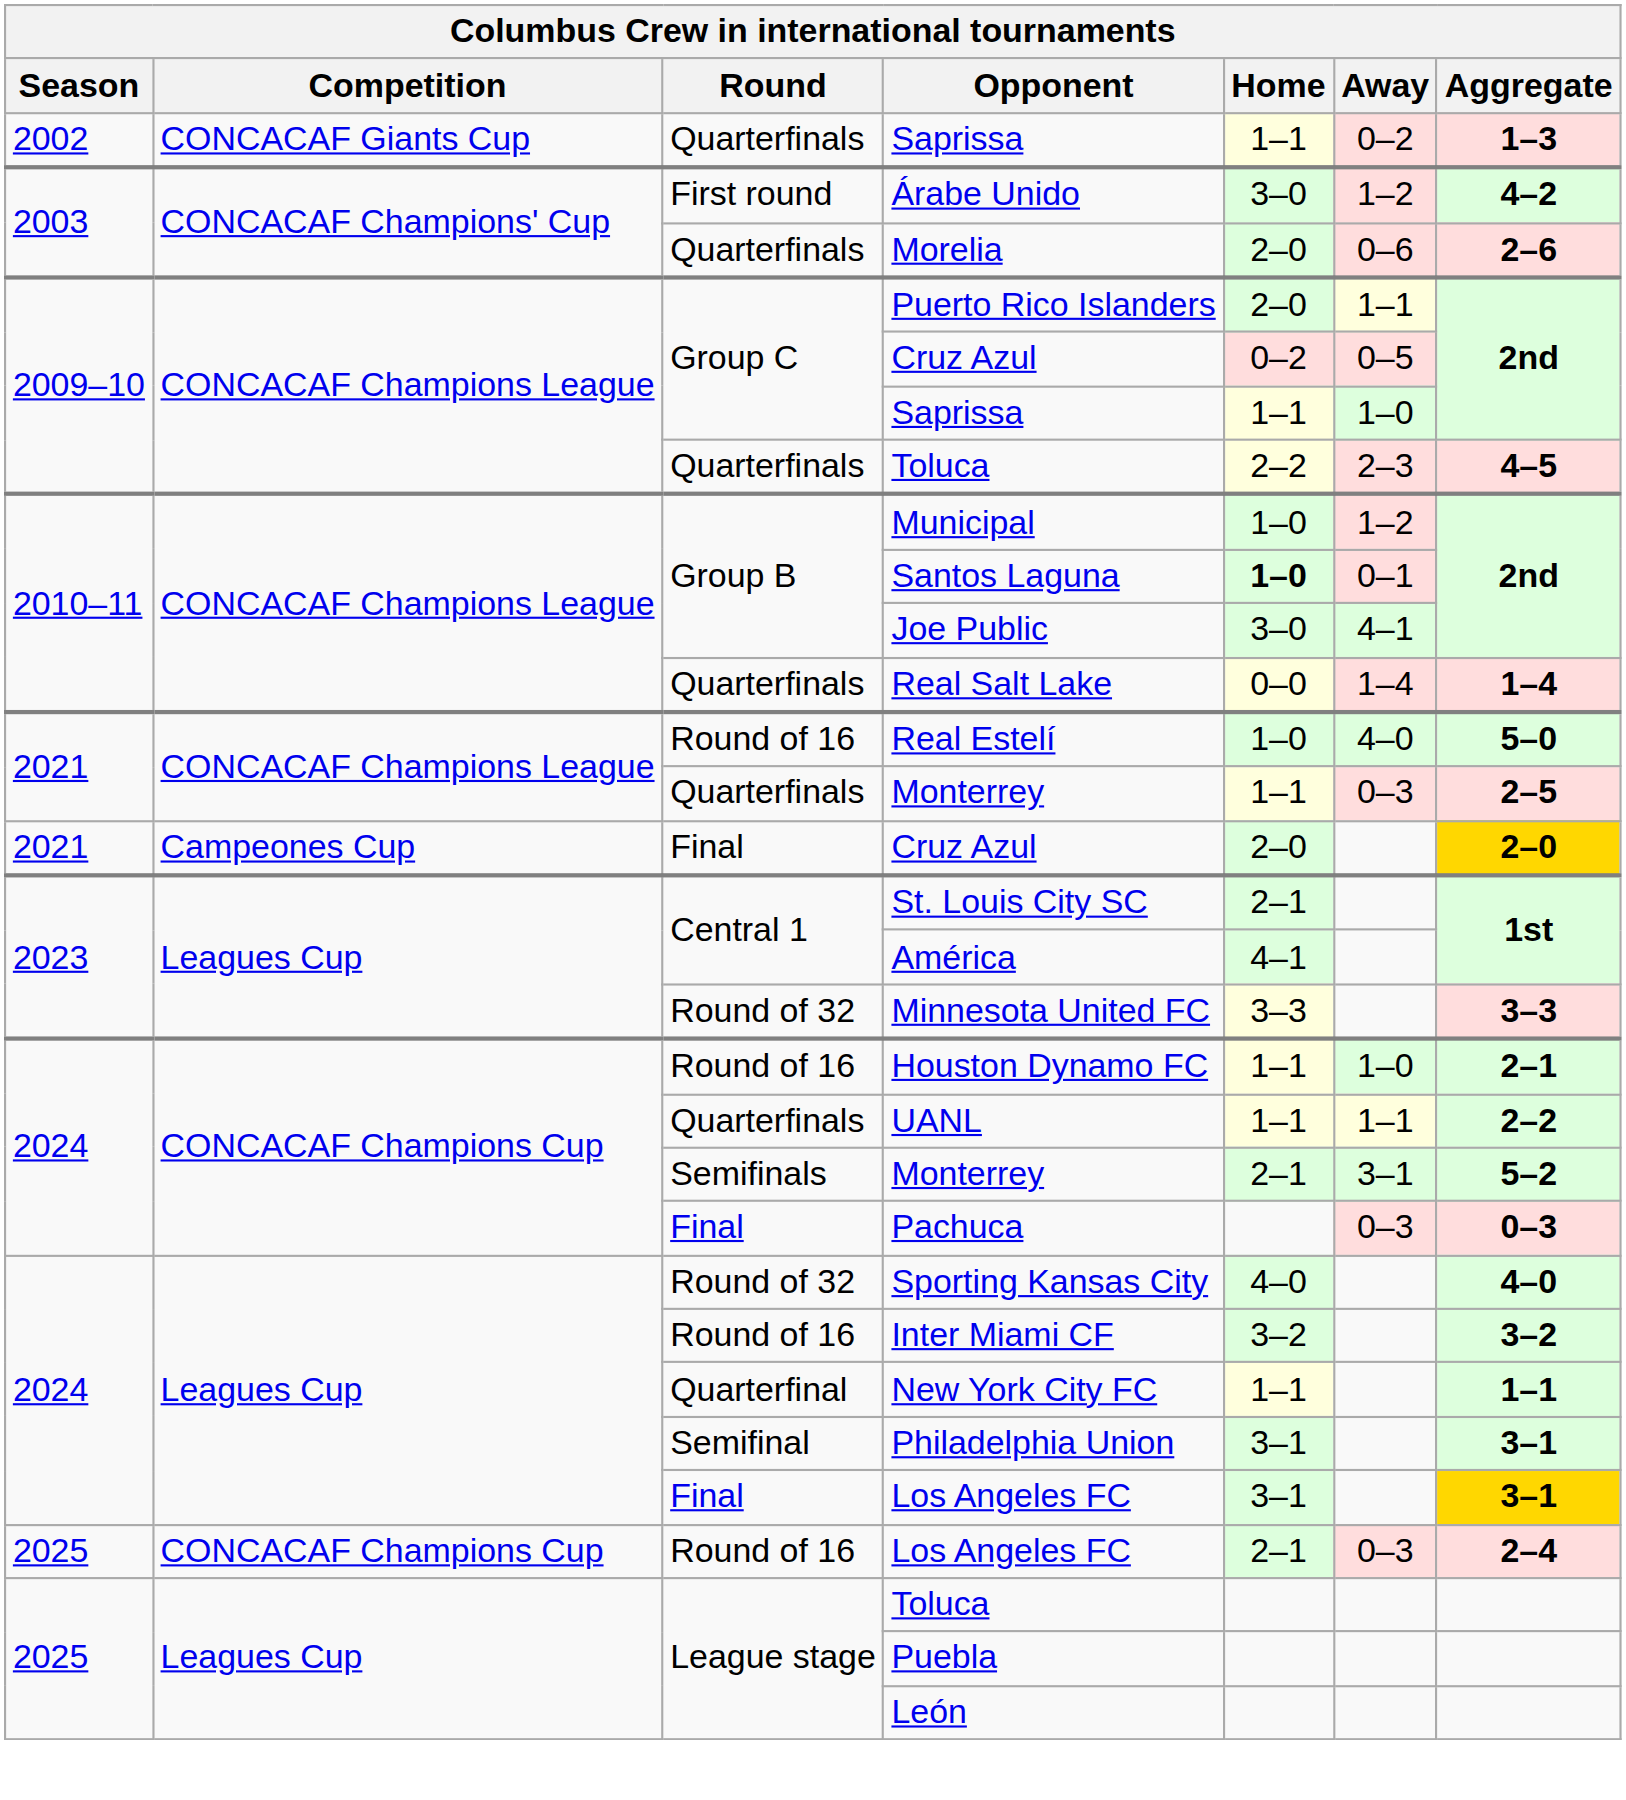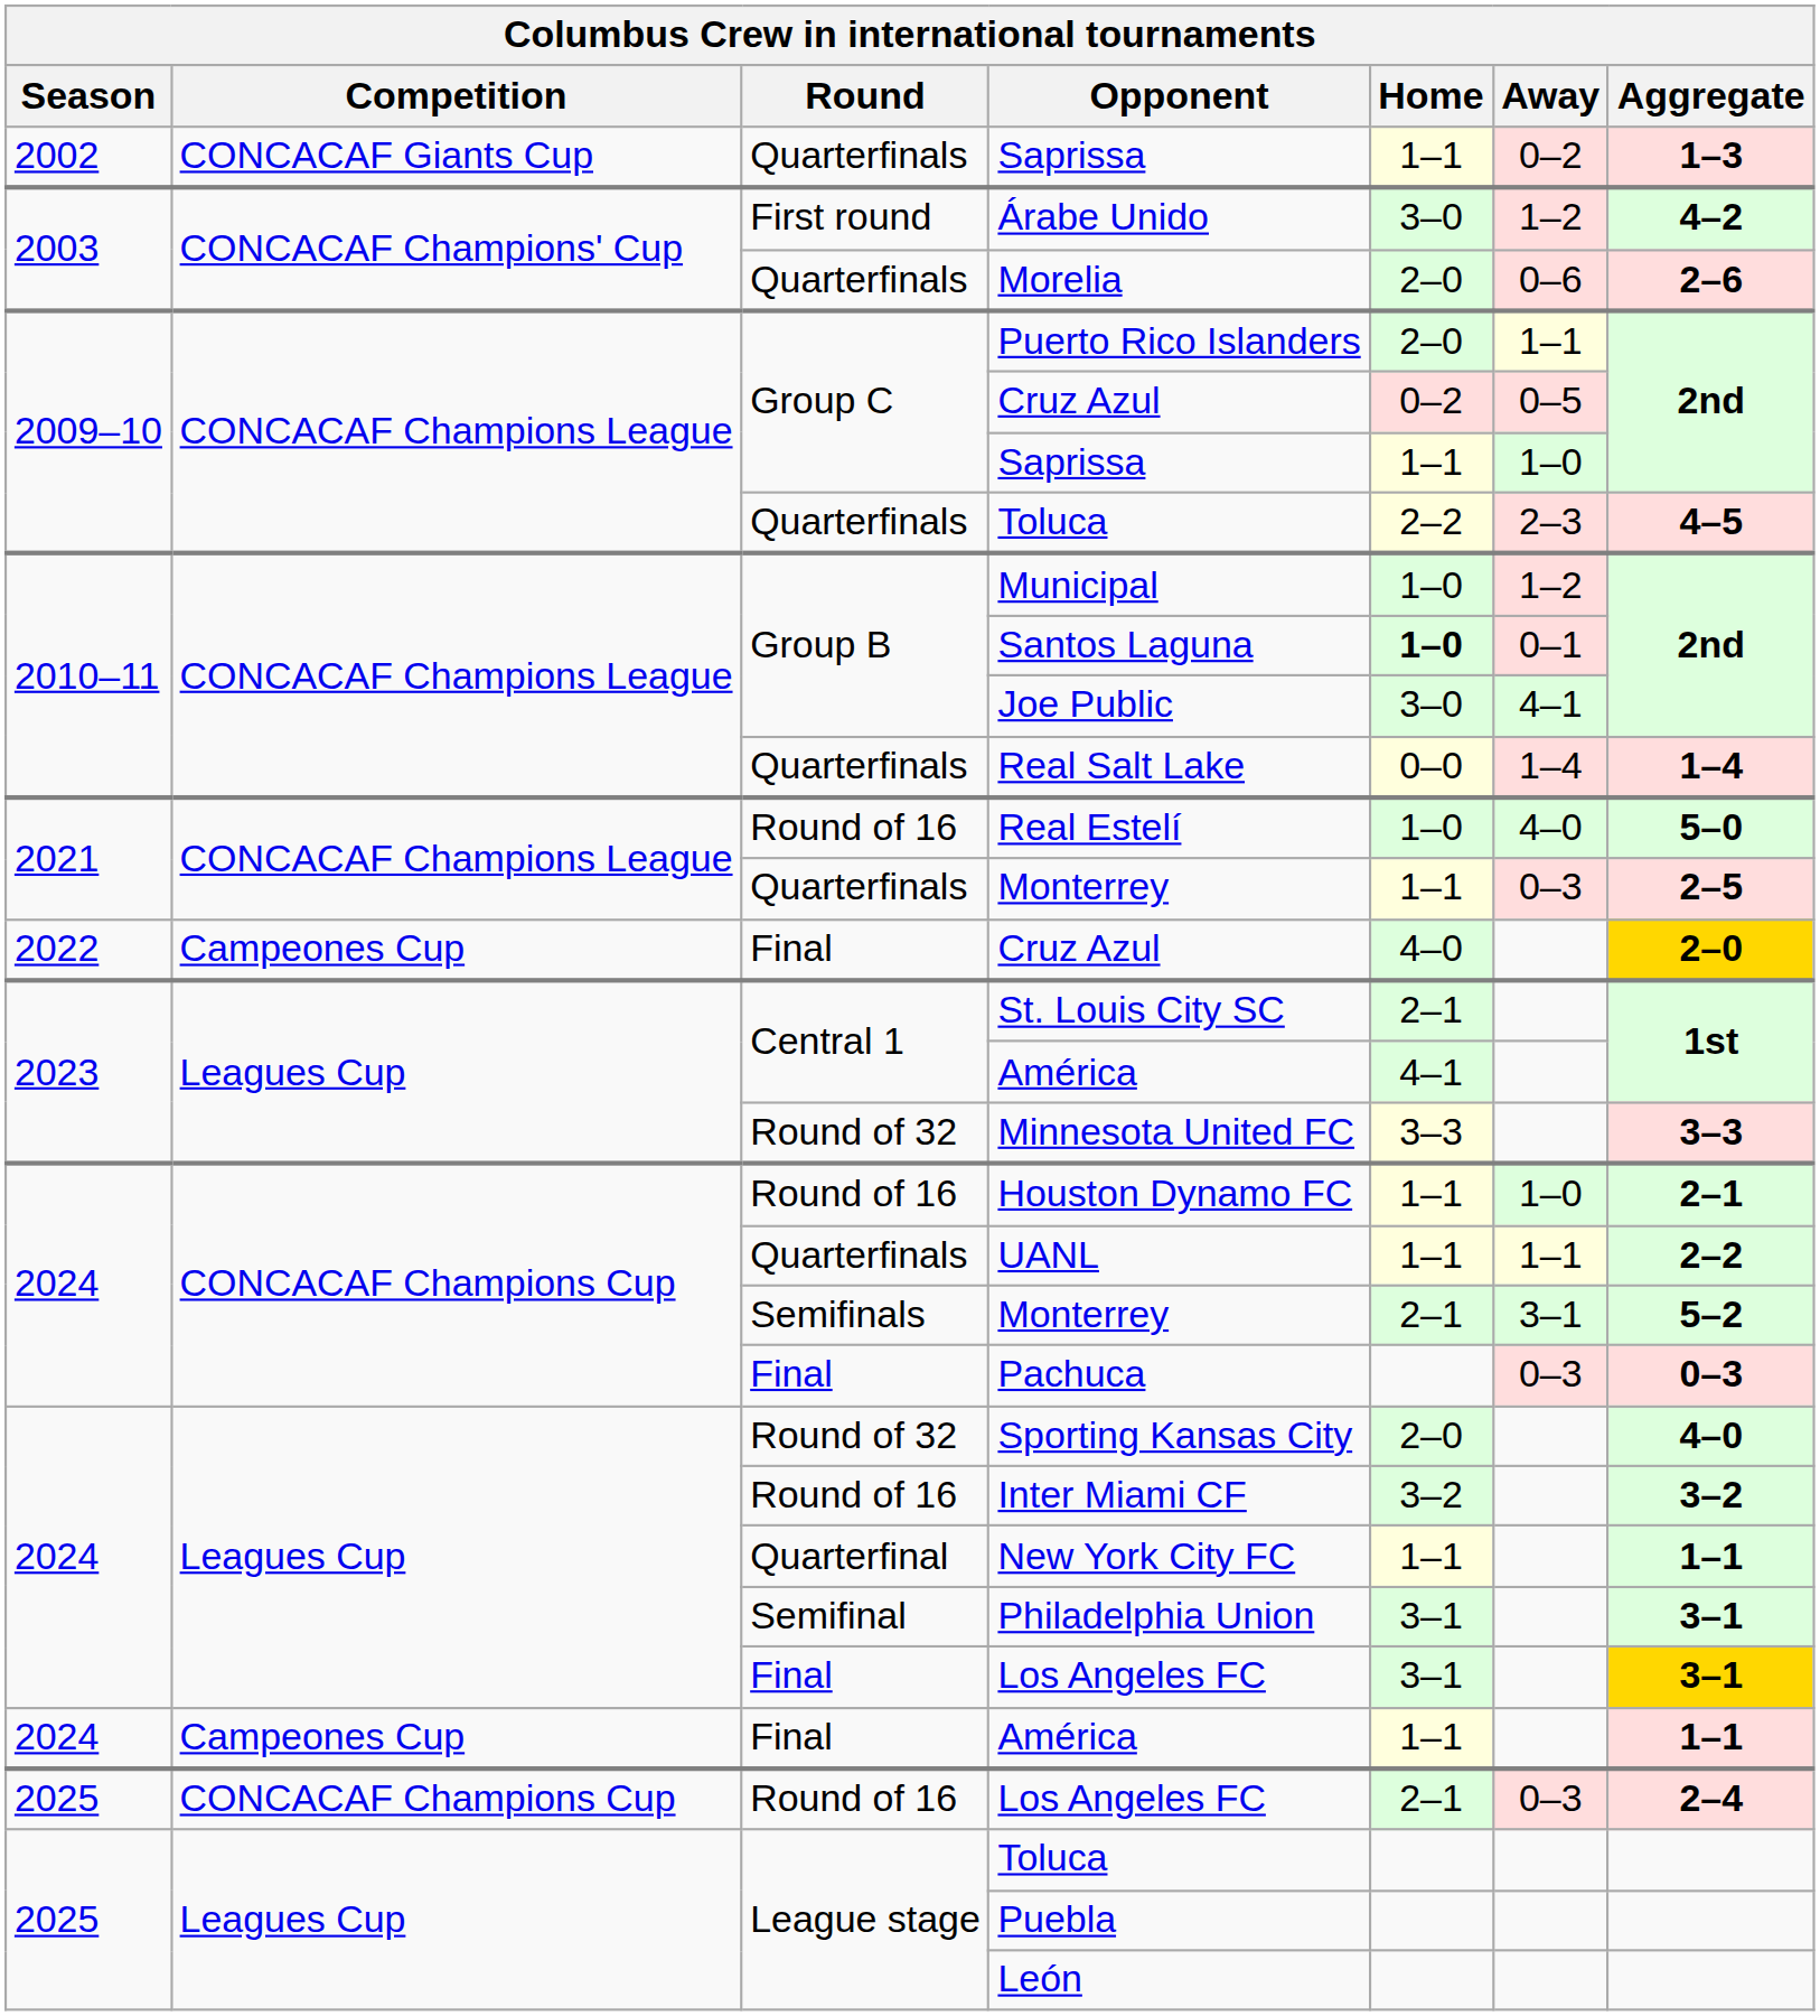Final / Cruz Azul | Season: 2021 -> 2022
Final / Cruz Azul | Home: 2–0 -> 4–0
Sporting Kansas City | Home: 4–0 -> 2–0
+ row: 2024 | Campeones Cup | Final | América | 1–1 | 1–1
